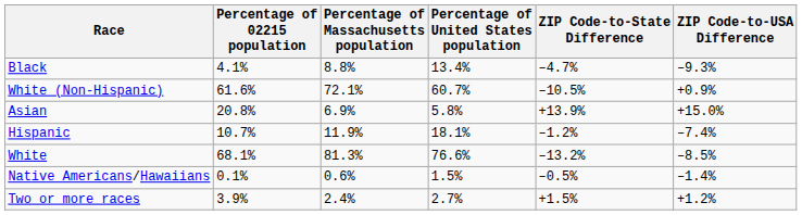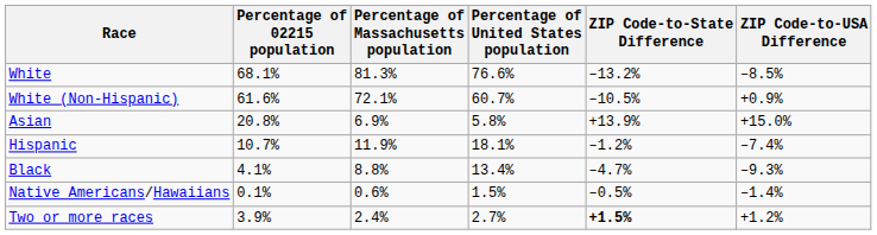rows swapped: White <-> Black
Two or more races | ZIP Code-to-State Difference: normal -> bold
